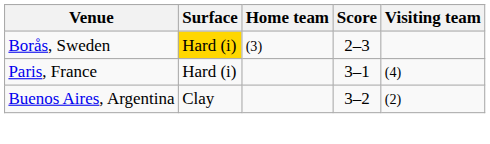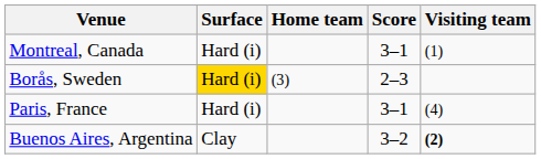+ row: Montreal, Canada | Hard (i) | 3–1 | (1)
Buenos Aires, Argentina | Visiting team: normal -> bold
